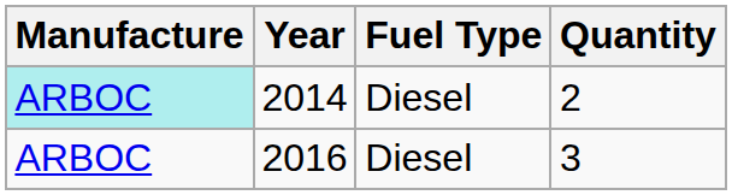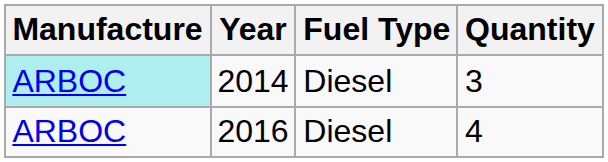2014 | Quantity: 2 -> 3
2016 | Quantity: 3 -> 4
